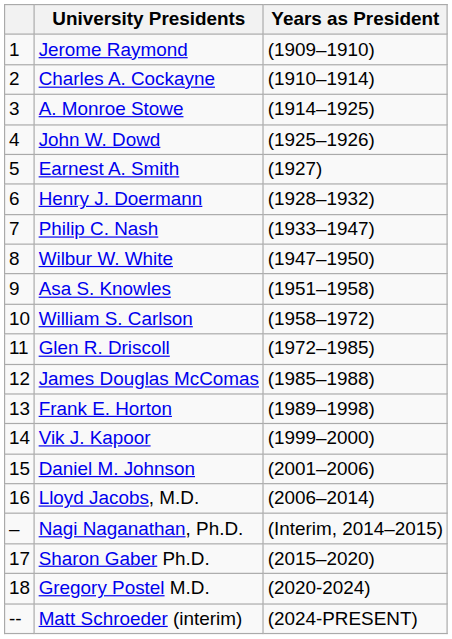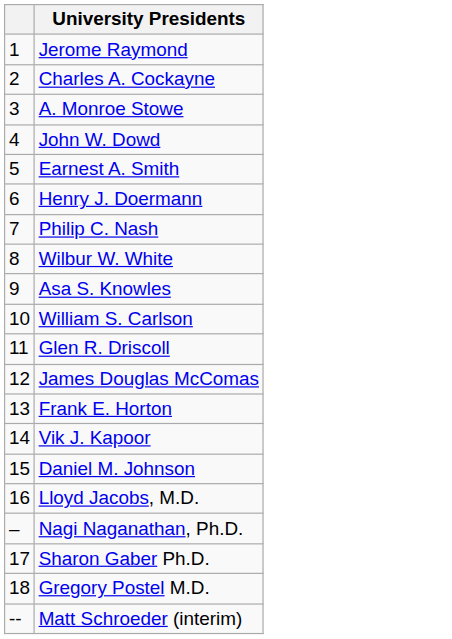- column: Years as President | (1909–1910) | (1910–1914) | (1914–1925) | (1925–1926) | (1927) | (1928–1932) | (1933–1947) | (1947–1950) | (1951–1958) | (1958–1972) | (1972–1985) | (1985–1988) | (1989–1998) | (1999–2000) | (2001–2006) | (2006–2014) | (Interim, 2014–2015) | (2015–2020) | (2020-2024) | (2024-PRESENT)
